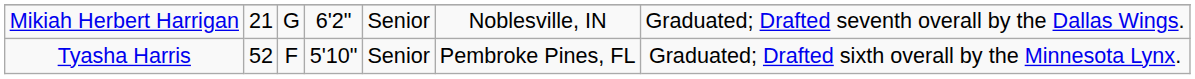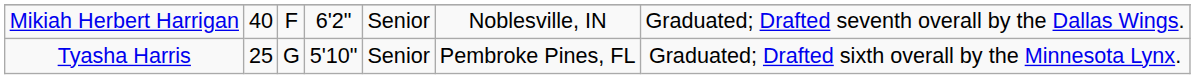Mikiah Herbert Harrigan | column 2: 21 -> 40
Mikiah Herbert Harrigan | column 3: G -> F
Tyasha Harris | column 2: 52 -> 25
Tyasha Harris | column 3: F -> G
